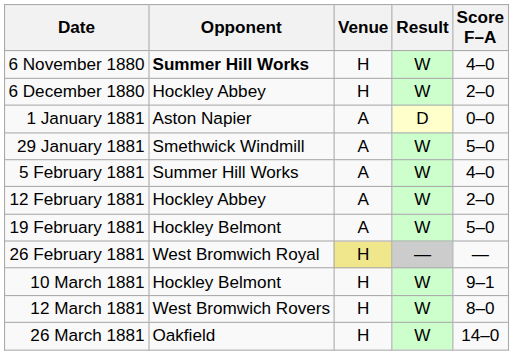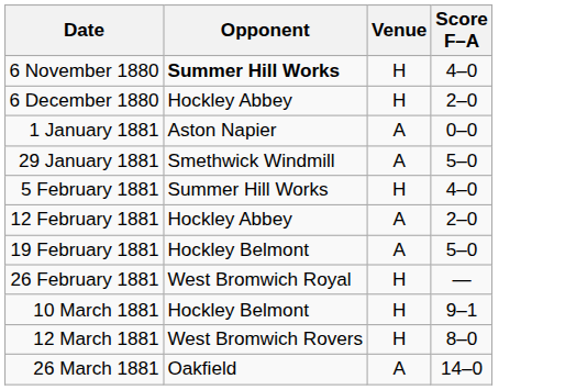- column: Result | W | W | D | W | W | W | W | — | W | W | W
5 February 1881 | Venue: A -> H
26 February 1881 | Venue: khaki background -> no background
26 March 1881 | Venue: H -> A
